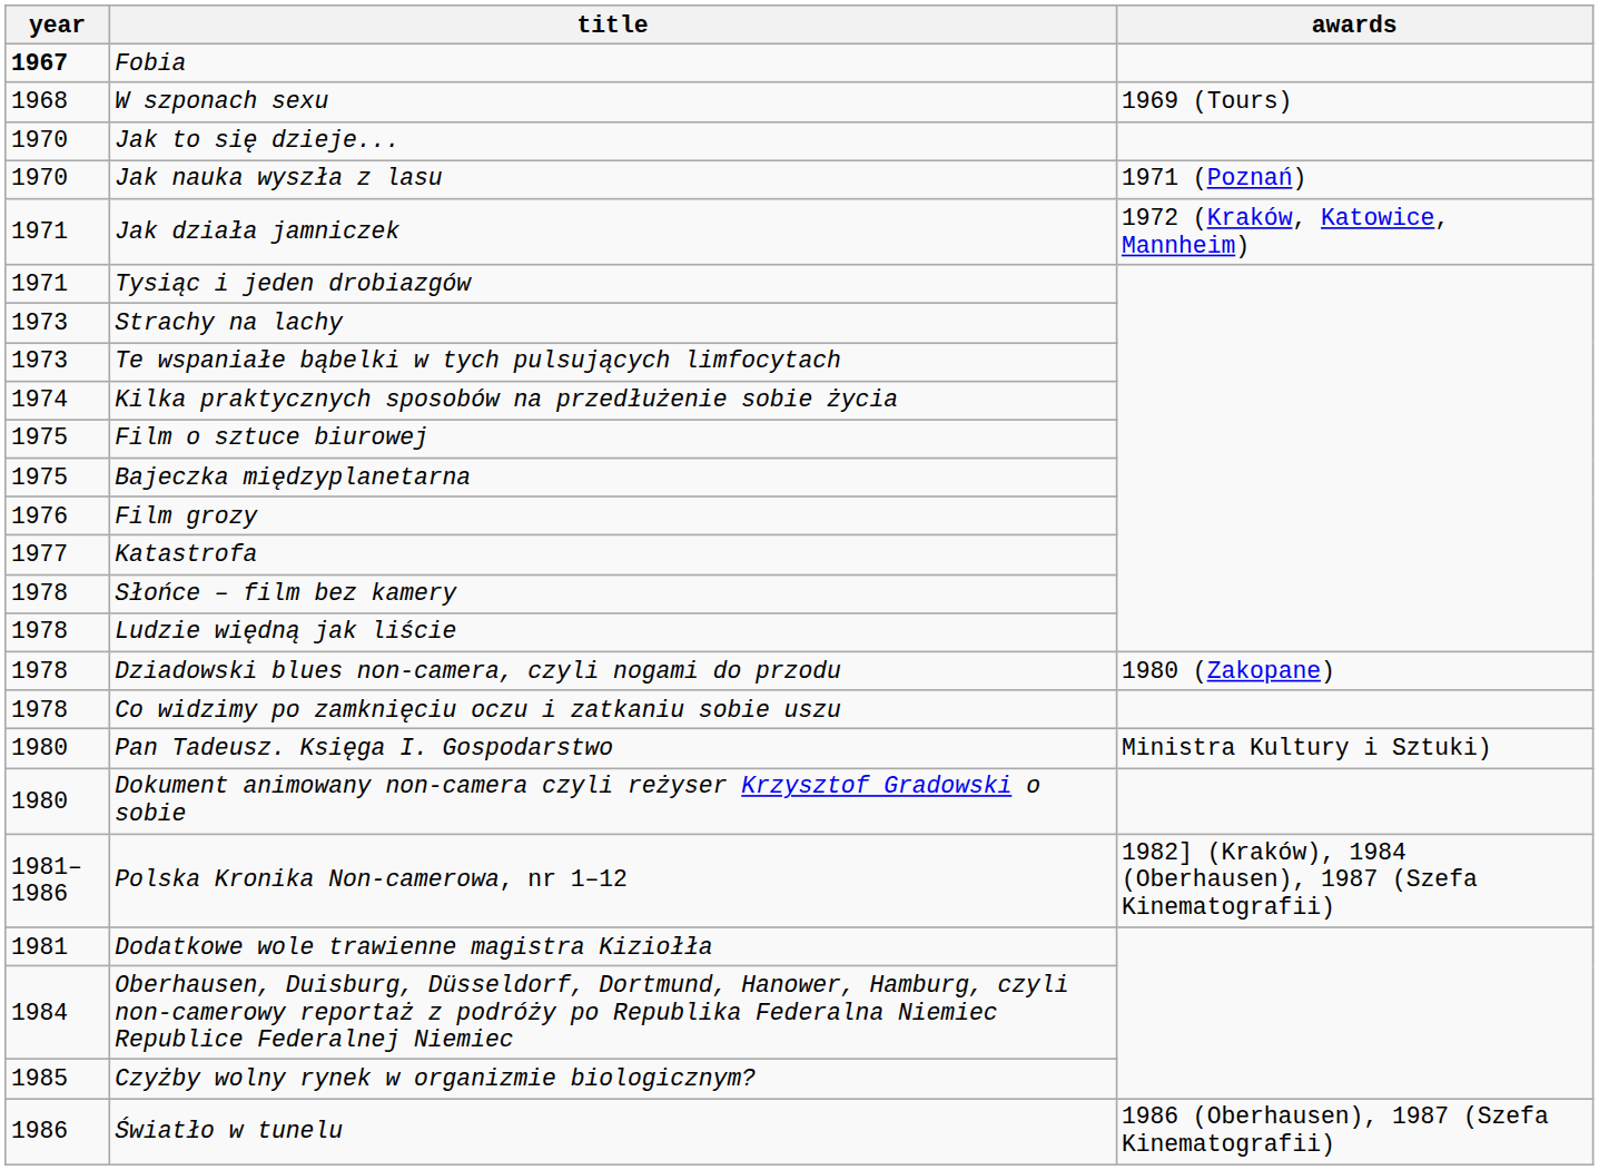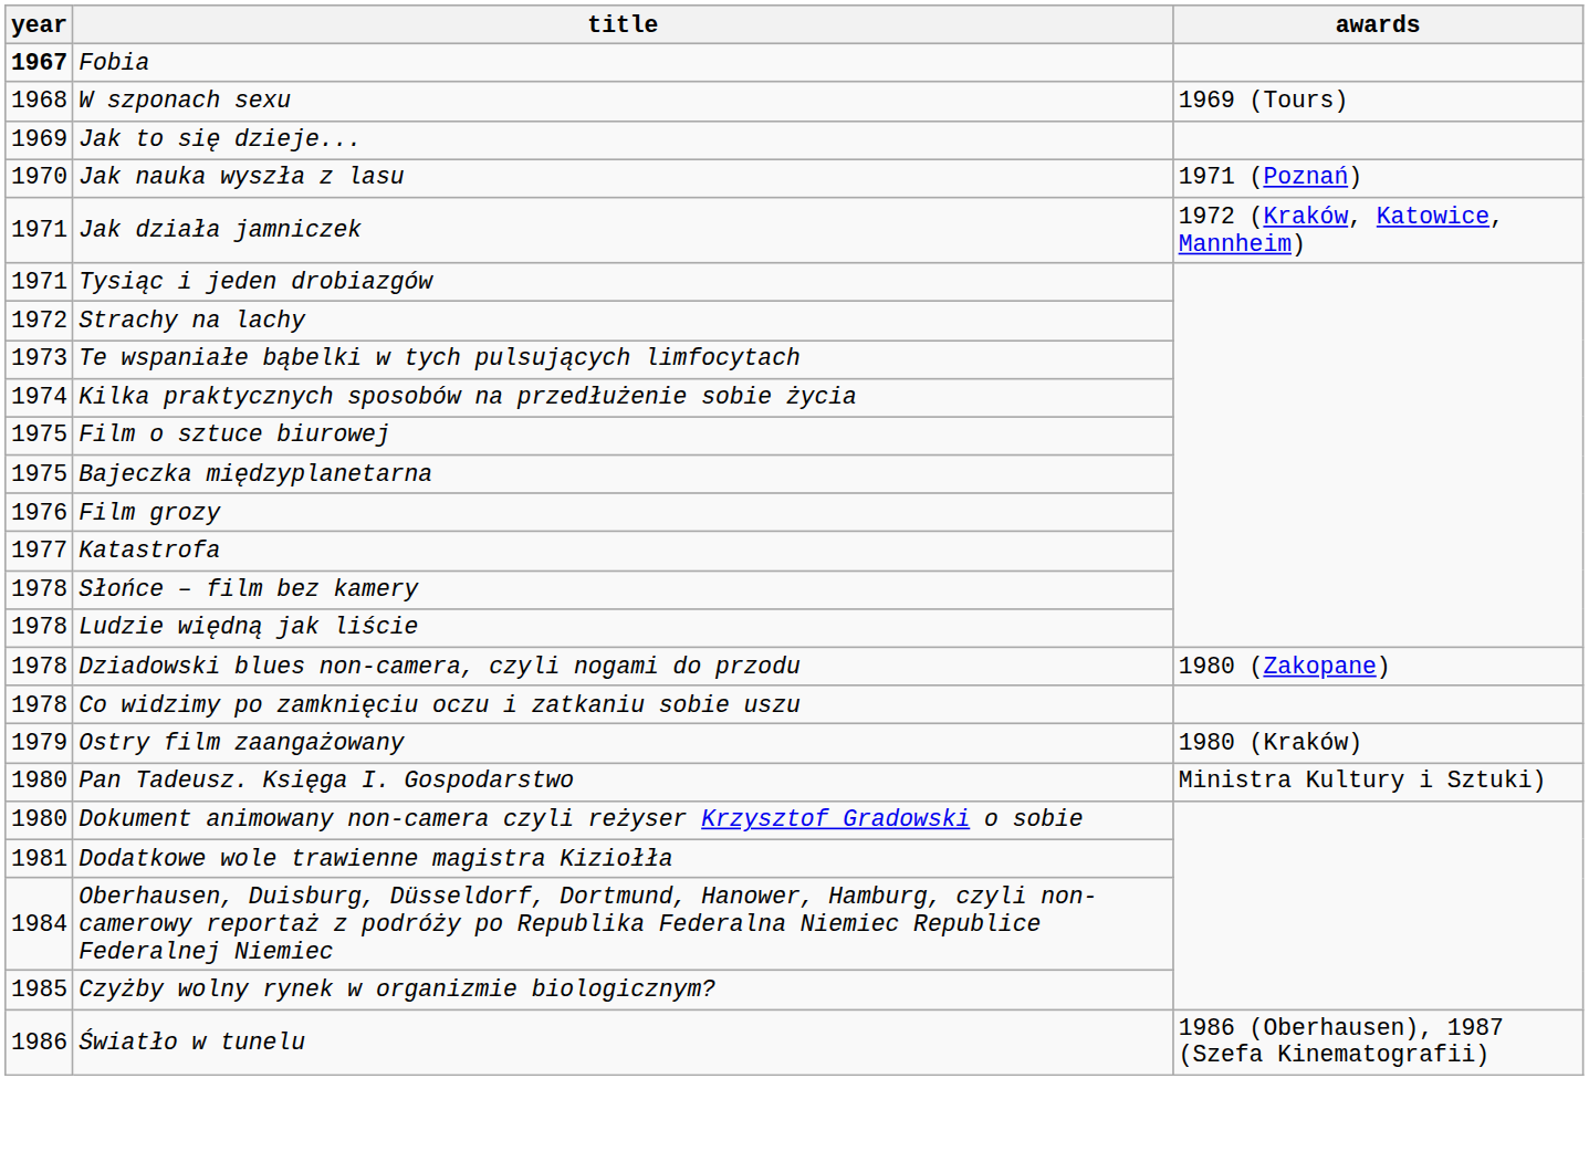Jak to się dzieje... | year: 1970 -> 1969
Strachy na lachy | year: 1973 -> 1972
+ row: 1979 | Ostry film zaangażowany | 1980 (Kraków)
- row: 1981–1986 | Polska Kronika Non-camerowa, nr 1–12 | 1982] (Kraków), 1984 (Oberhausen), 1987 (Szefa Kinematografii)
